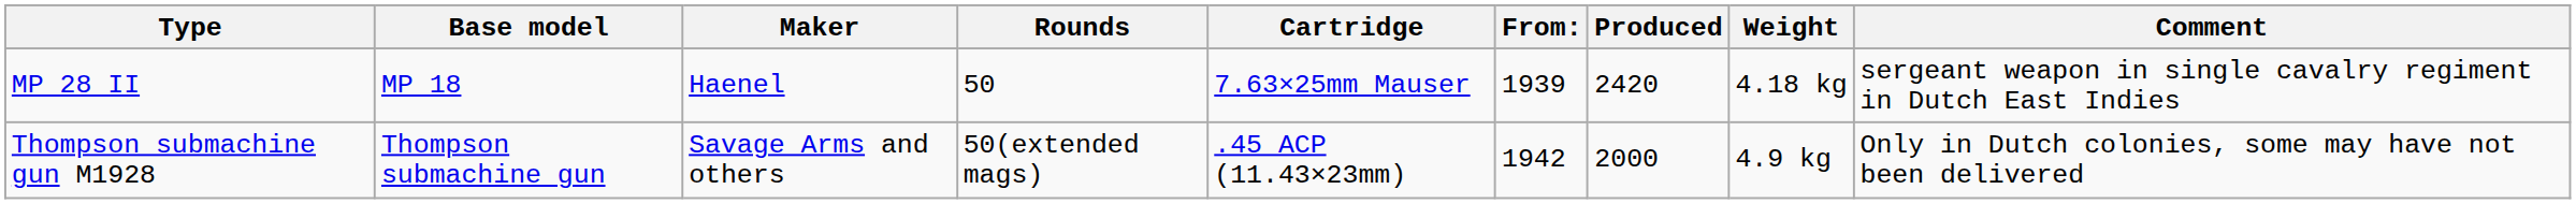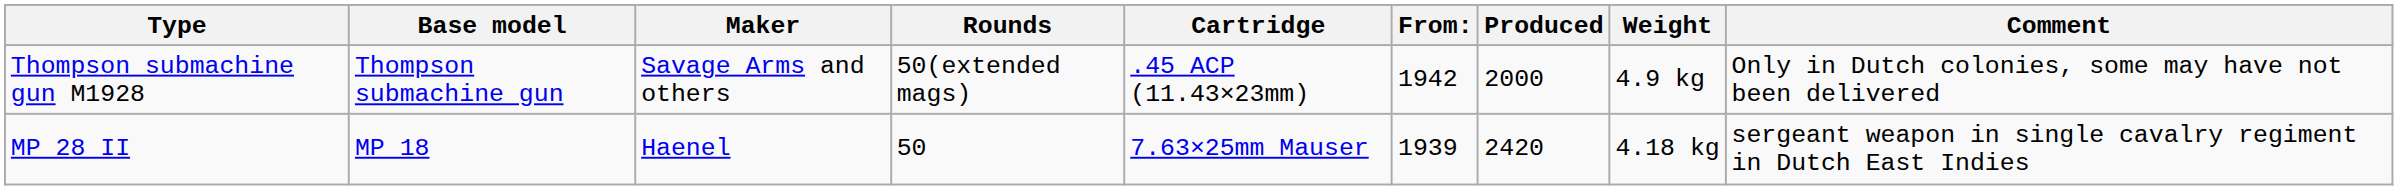rows swapped: MP 28 II <-> Thompson submachine gun M1928
